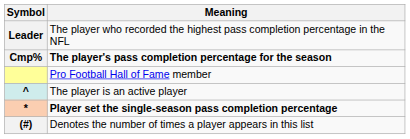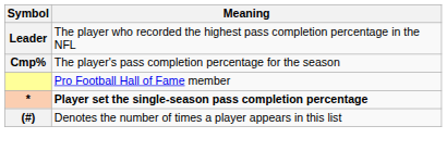Cmp% | Meaning: bold -> normal
- row: ^ | The player is an active player
